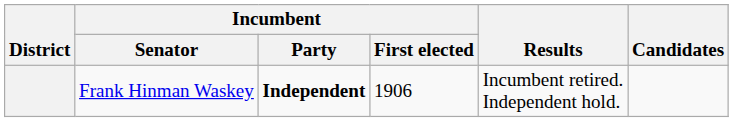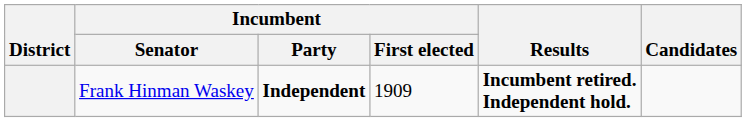Frank Hinman Waskey | Incumbent / First elected: 1906 -> 1909
Frank Hinman Waskey | Results: normal -> bold
